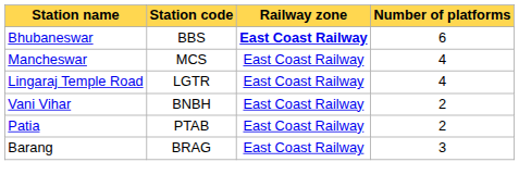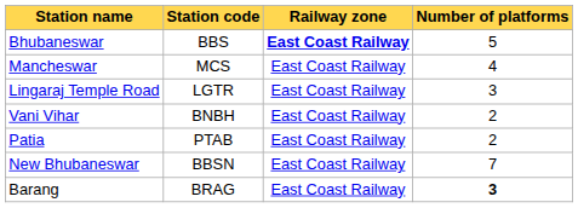Bhubaneswar | Number of platforms: 6 -> 5
Lingaraj Temple Road | Number of platforms: 4 -> 3
+ row: New Bhubaneswar | BBSN | East Coast Railway | 7
Barang | Number of platforms: normal -> bold
